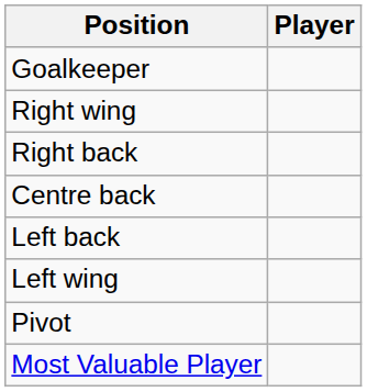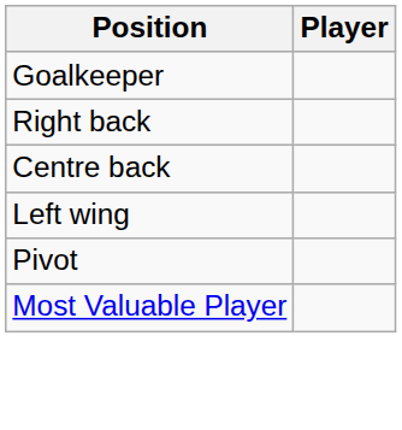- row: Right wing
- row: Left back
